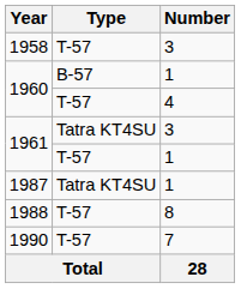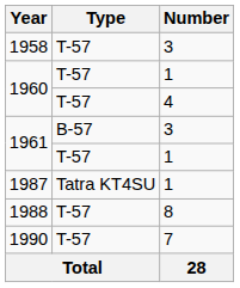1960 / 1 | Type: B-57 -> T-57
1961 / 3 | Type: Tatra KT4SU -> B-57
